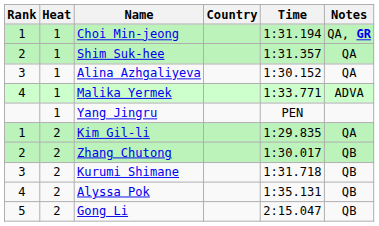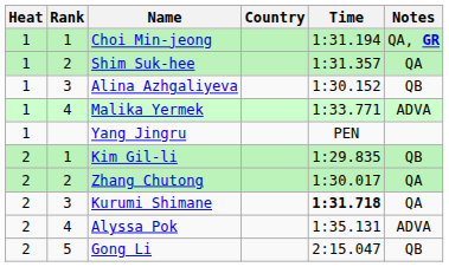columns swapped: Rank <-> Heat
Alina Azhgaliyeva | Notes: QA -> QB
Kim Gil-li | Notes: QA -> QB
Zhang Chutong | Notes: QB -> QA
Kurumi Shimane | Time: normal -> bold
Kurumi Shimane | Notes: QB -> QA
Alyssa Pok | Notes: QB -> ADVA
